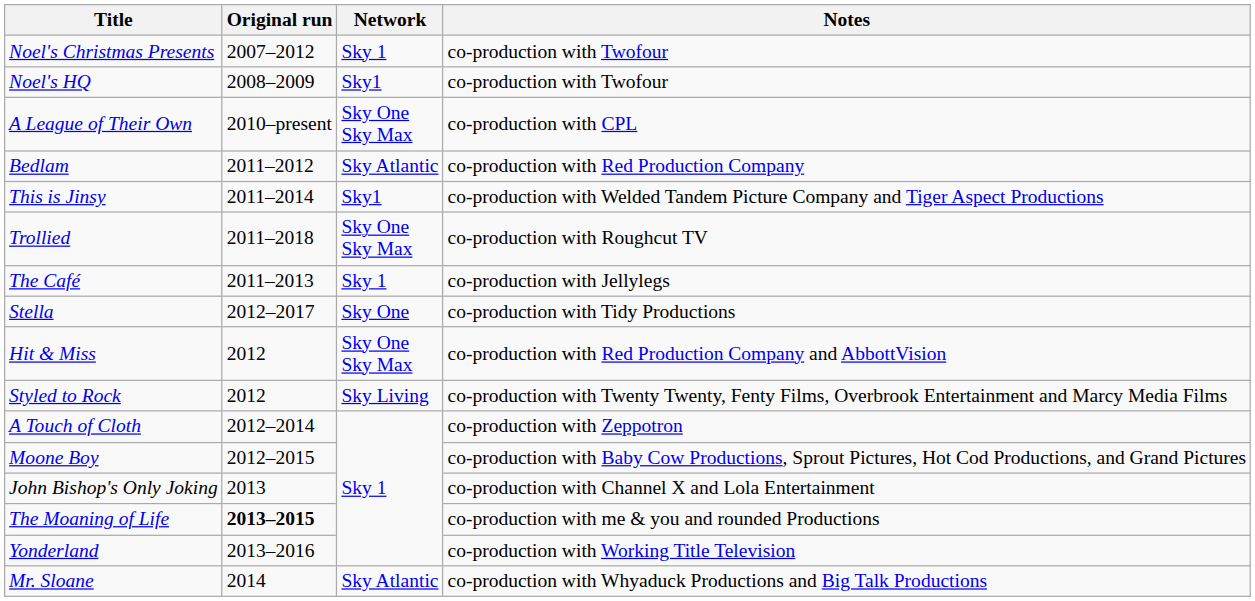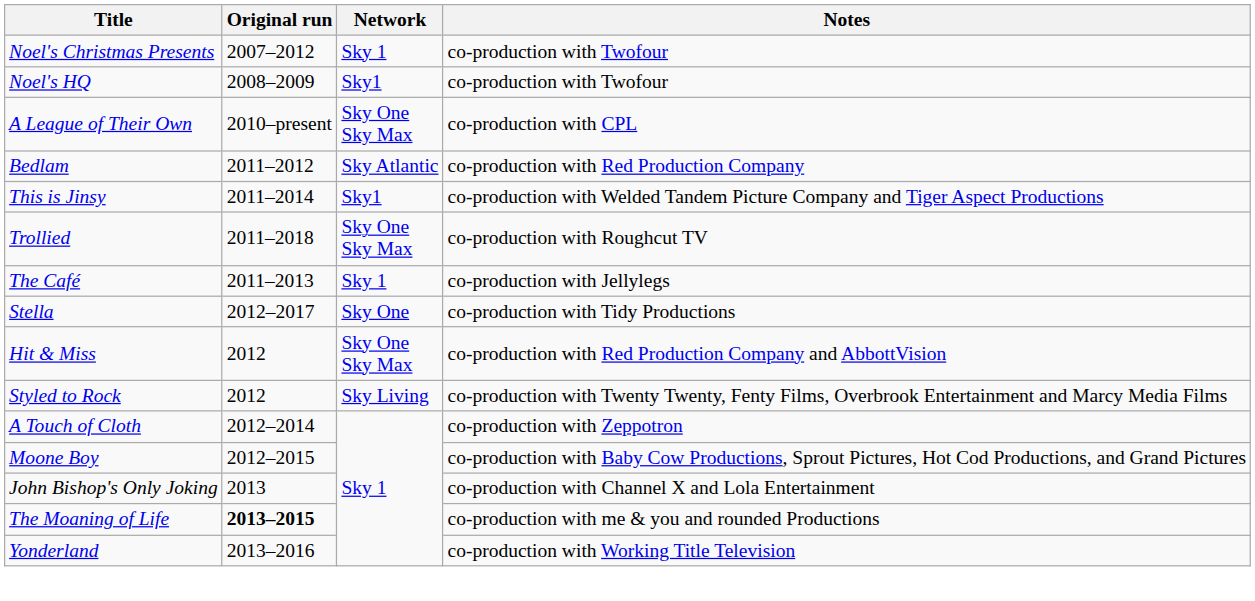- row: Mr. Sloane | 2014 | Sky Atlantic | co-production with Whyaduck Productions and Big Talk Productions
